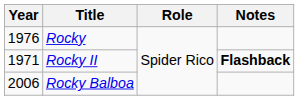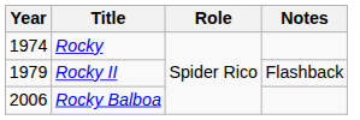Rocky | Year: 1976 -> 1974
Rocky II | Year: 1971 -> 1979
Rocky II | Notes: bold -> normal
